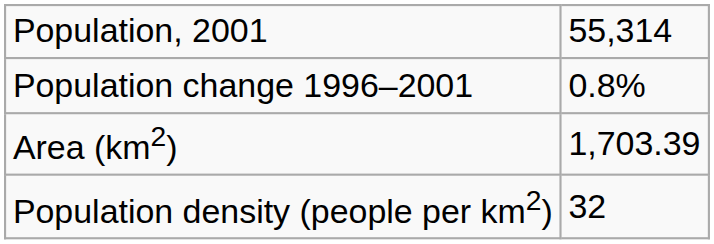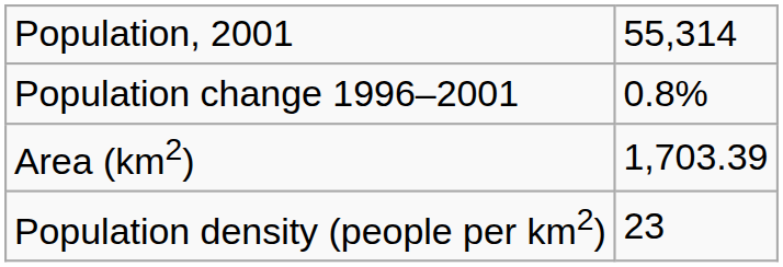Population density (people per km2) | column 2: 32 -> 23
